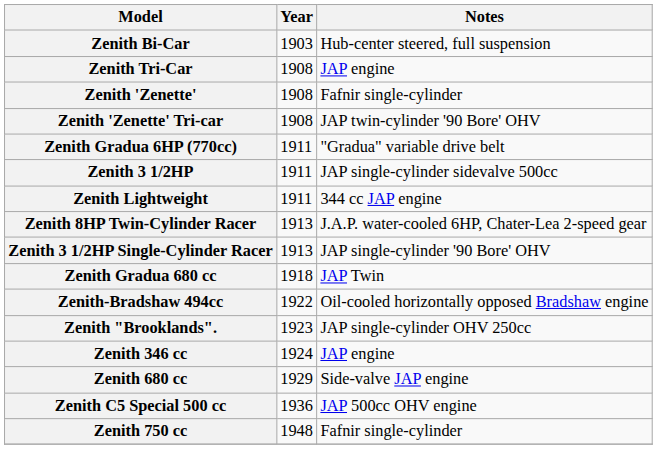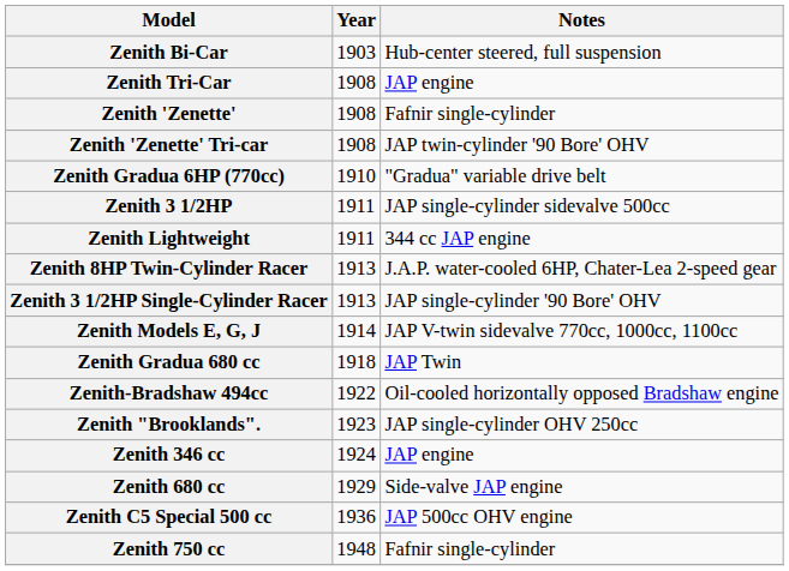Zenith Gradua 6HP (770cc) | Year: 1911 -> 1910
+ row: Zenith Models E, G, J | 1914 | JAP V-twin sidevalve 770cc, 1000cc, 1100cc
